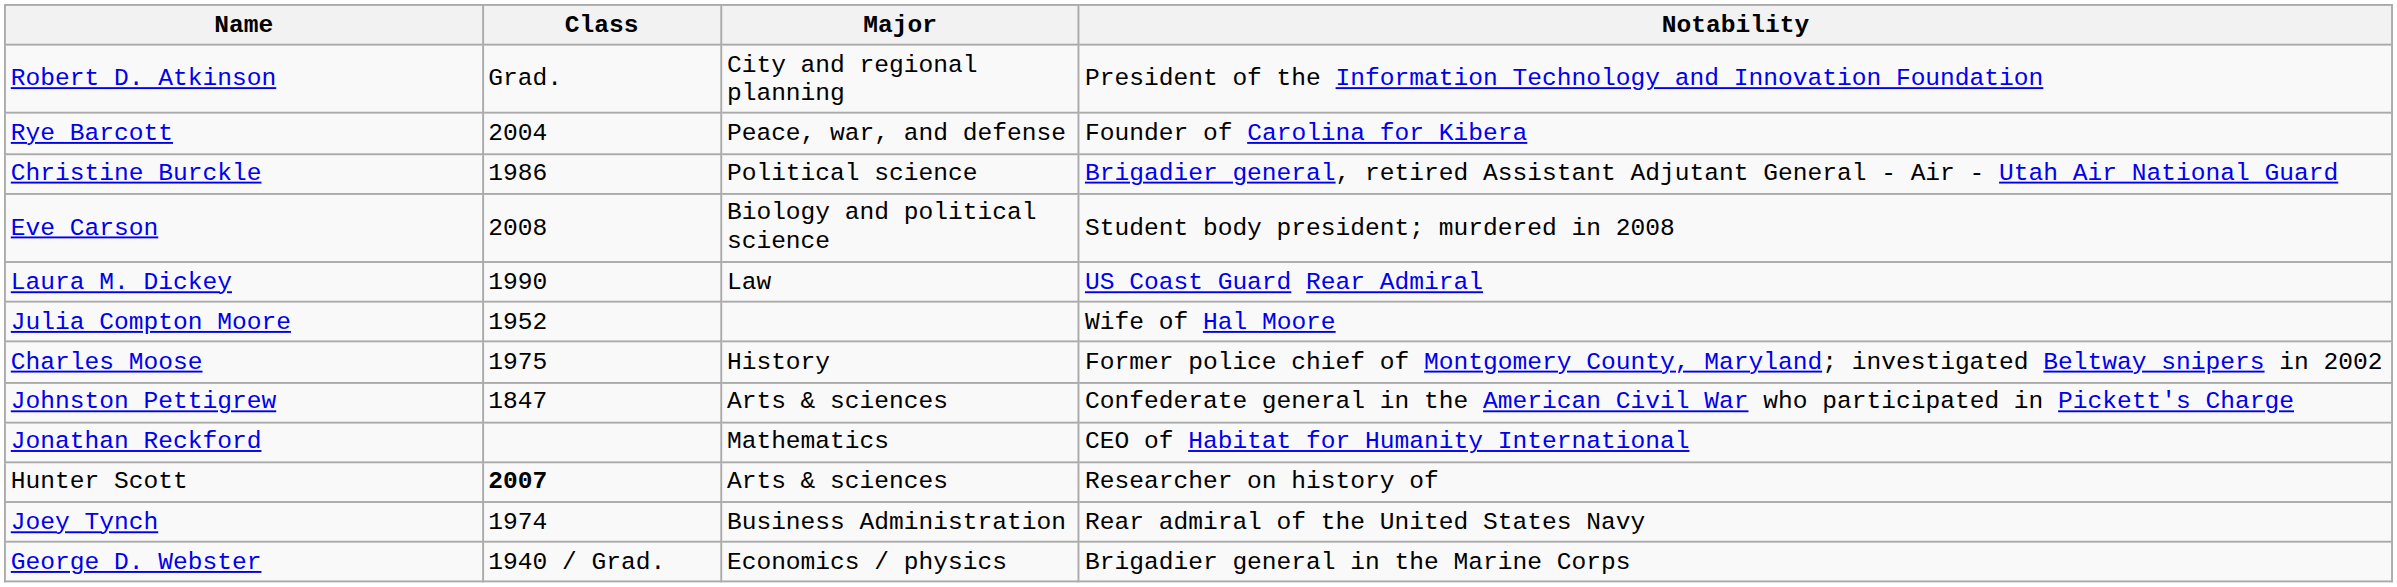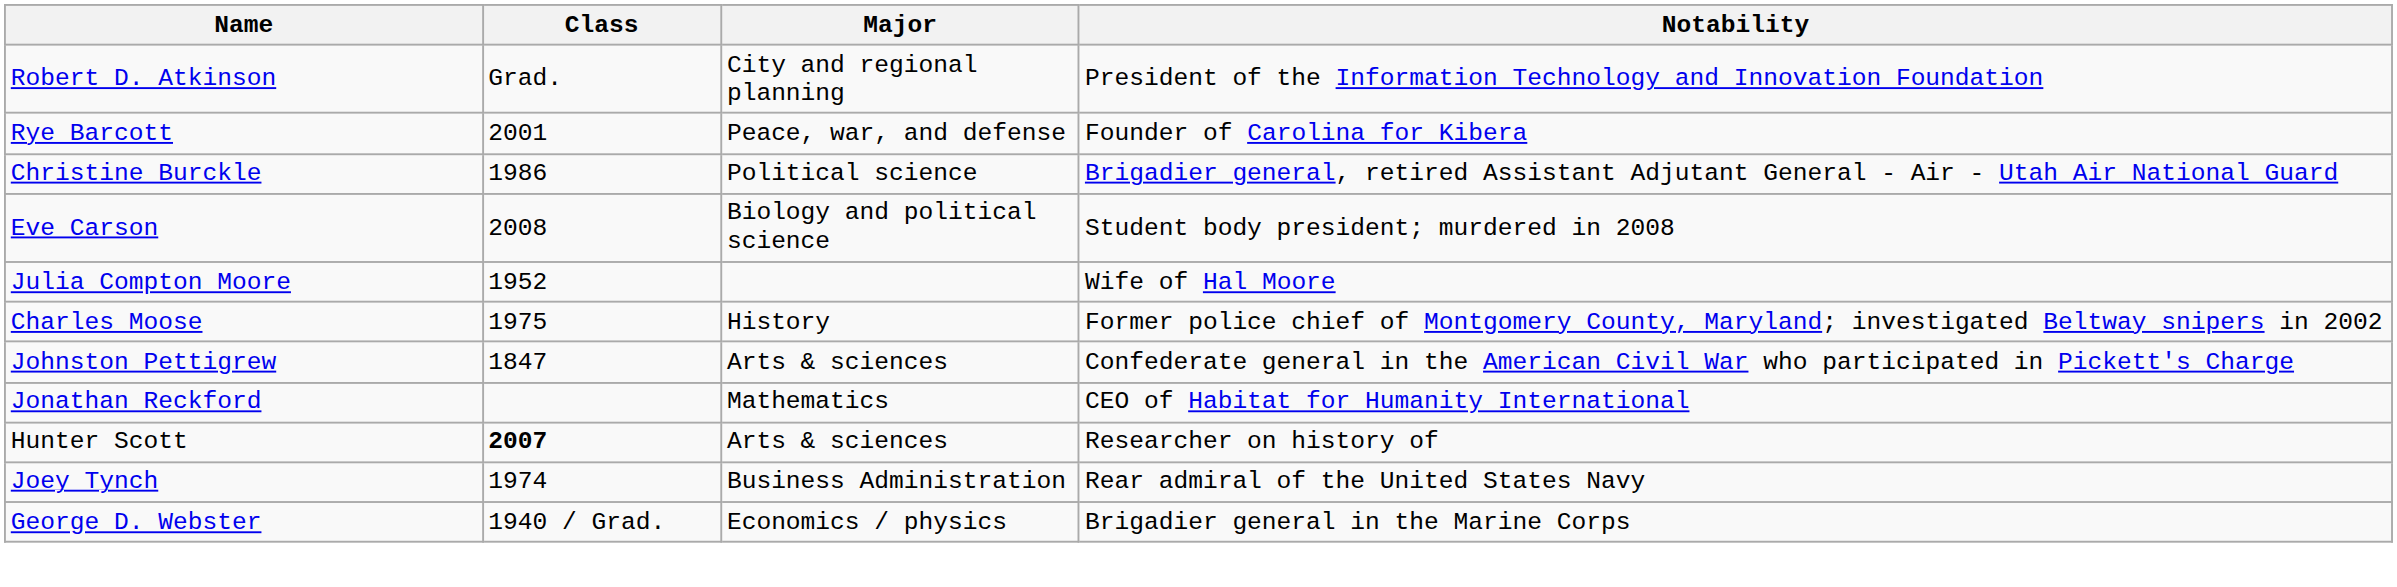Rye Barcott | Class: 2004 -> 2001
- row: Laura M. Dickey | 1990 | Law | US Coast Guard Rear Admiral
